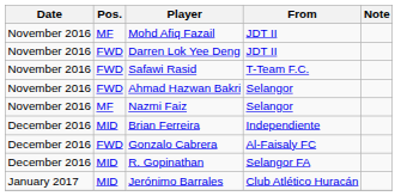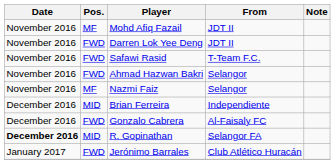R. Gopinathan | Date: normal -> bold
Jerónimo Barrales | Pos.: MID -> FWD
